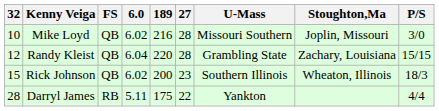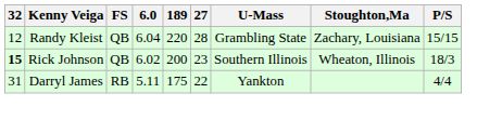- row: 10 | Mike Loyd | QB | 6.02 | 216 | 28 | Missouri Southern | Joplin, Missouri | 3/0
Rick Johnson | 32: normal -> bold
Darryl James | 32: 28 -> 31
